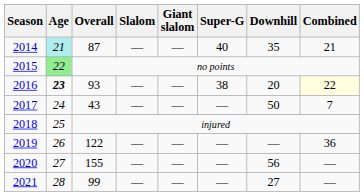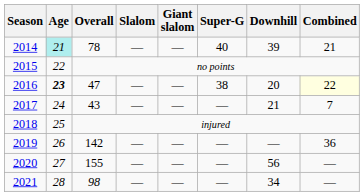2014 | Overall: 87 -> 78
2014 | Downhill: 35 -> 39
2015 | Age: lightgreen background -> no background
2016 | Overall: 93 -> 47
2017 | Downhill: 50 -> 21
2019 | Overall: 122 -> 142
2021 | Overall: 99 -> 98
2021 | Downhill: 27 -> 34
